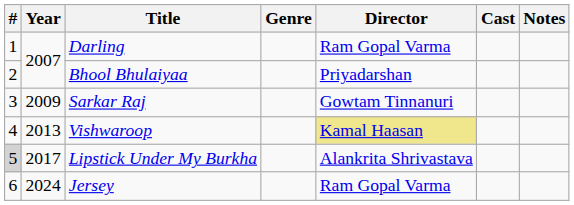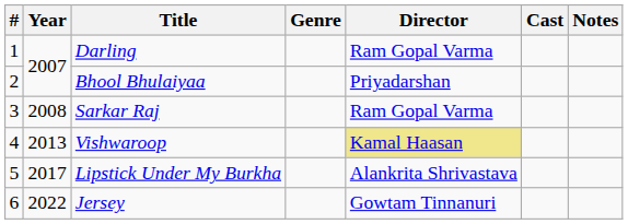Sarkar Raj | Year: 2009 -> 2008
Sarkar Raj | Director: Gowtam Tinnanuri -> Ram Gopal Varma
Lipstick Under My Burkha | #: lightgrey background -> no background
Jersey | Year: 2024 -> 2022
Jersey | Director: Ram Gopal Varma -> Gowtam Tinnanuri
